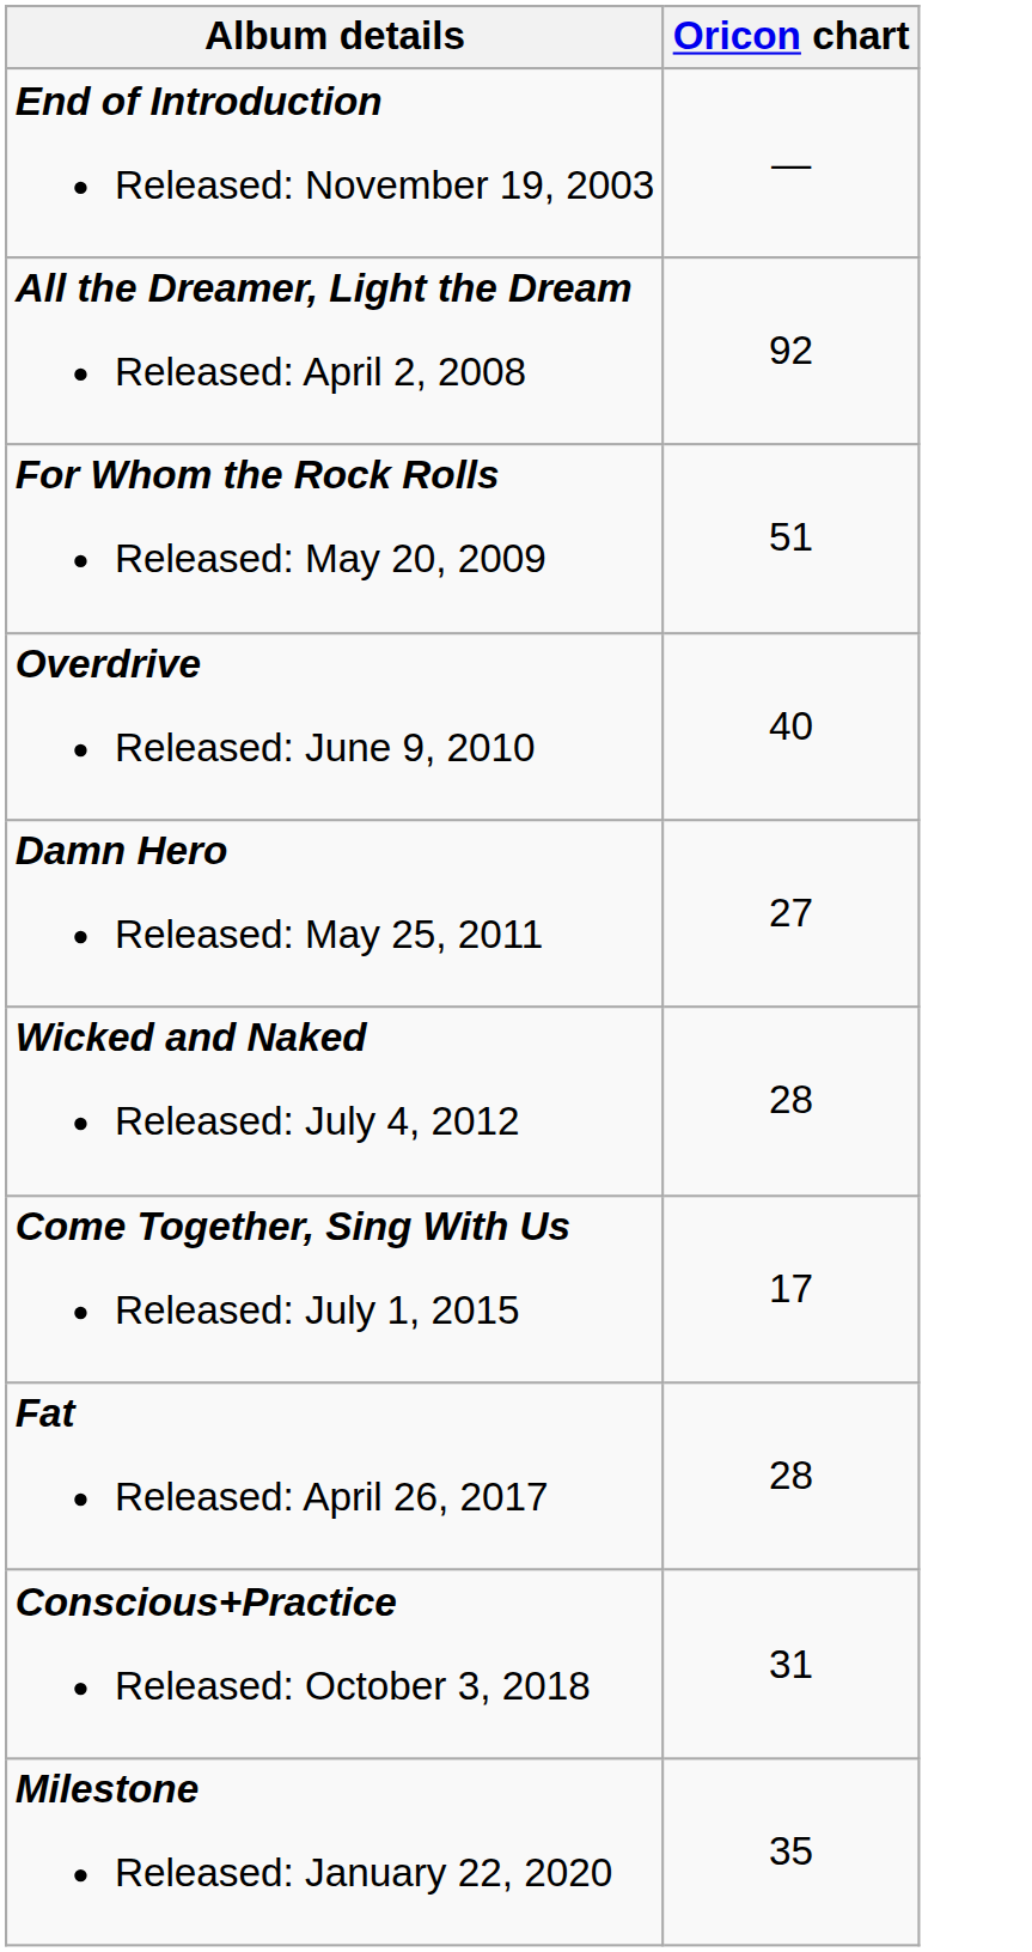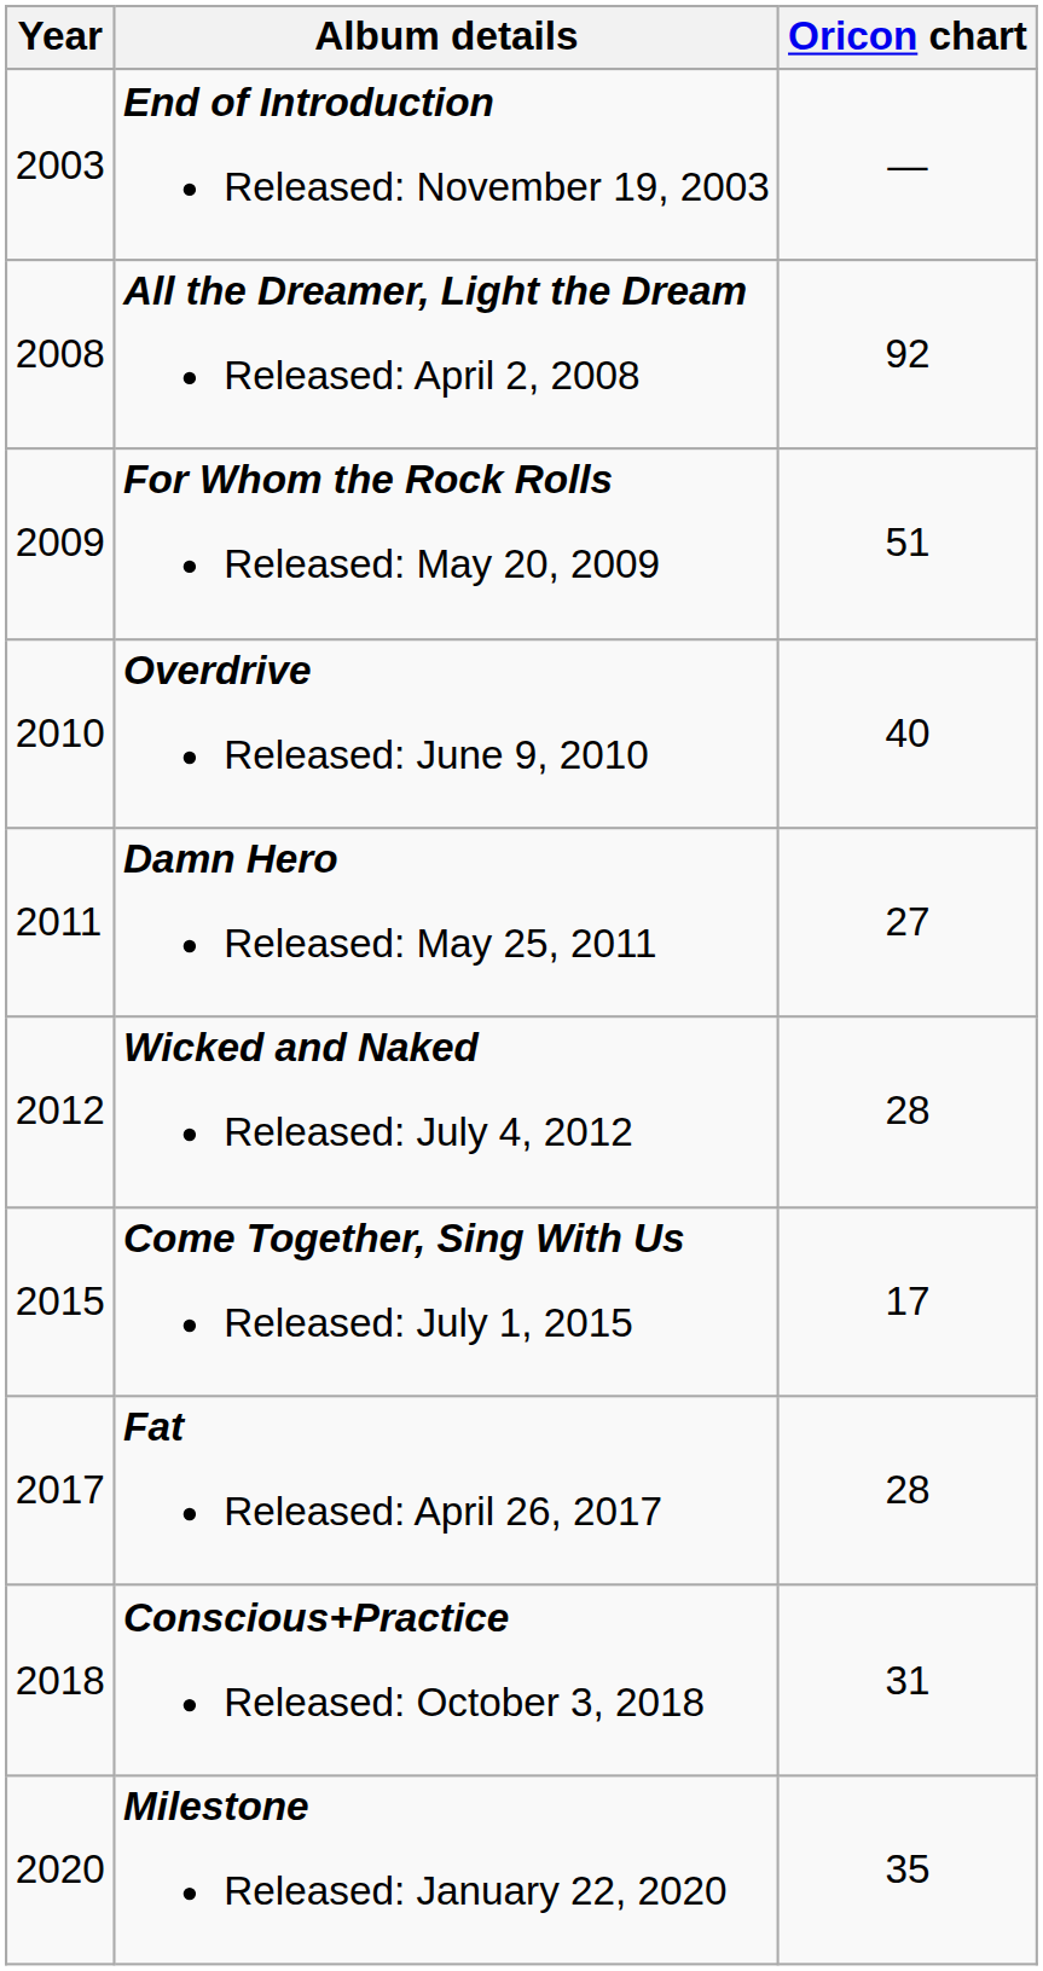+ column: Year | 2003 | 2008 | 2009 | 2010 | 2011 | 2012 | 2015 | 2017 | 2018 | 2020
